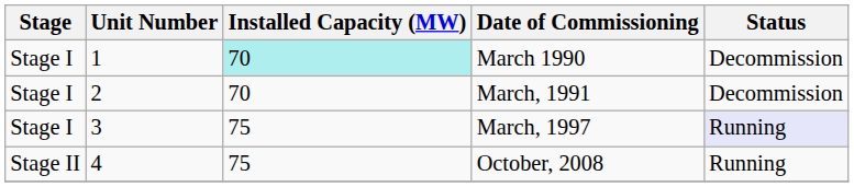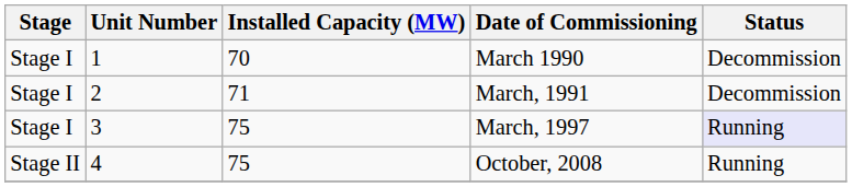March 1990 | Installed Capacity (MW): paleturquoise background -> no background
March, 1991 | Installed Capacity (MW): 70 -> 71
